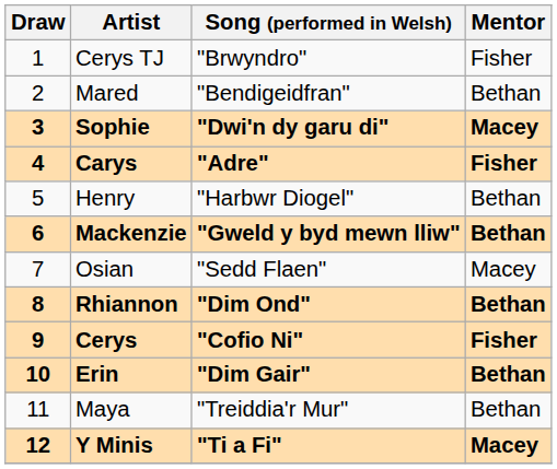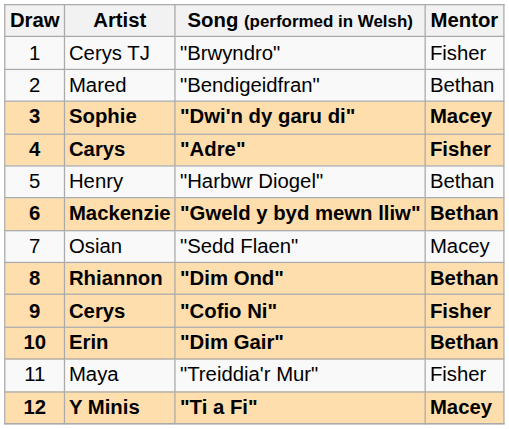Maya | Mentor: Bethan -> Fisher
